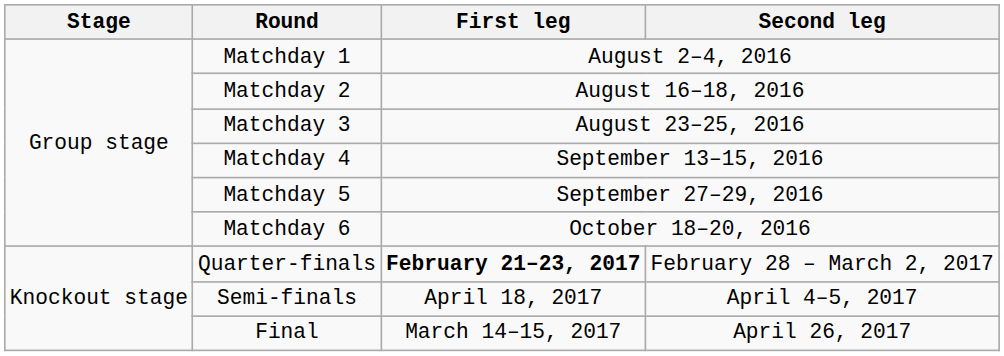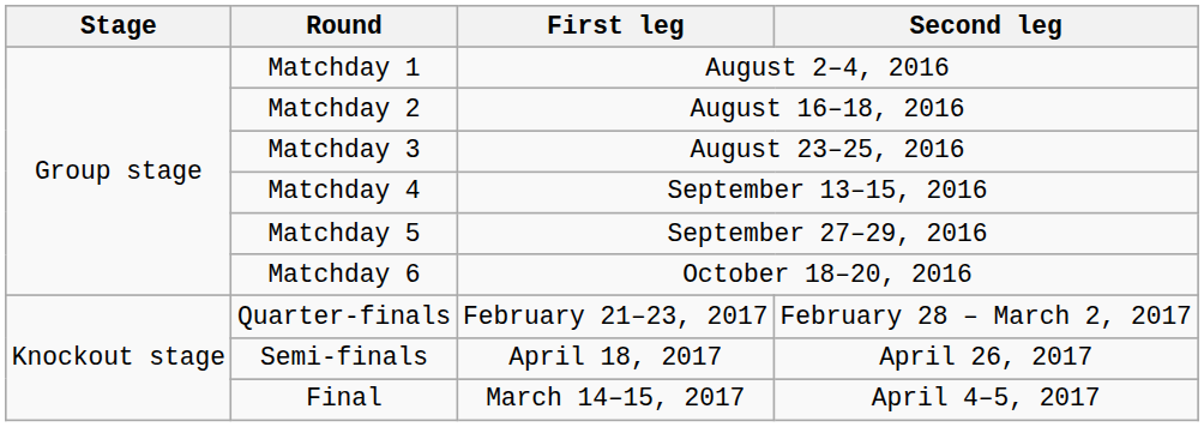Quarter-finals | First leg: bold -> normal
Semi-finals | Second leg: April 4–5, 2017 -> April 26, 2017
Final | Second leg: April 26, 2017 -> April 4–5, 2017
